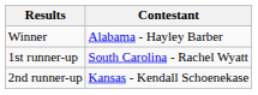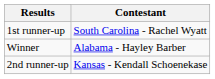rows swapped: Winner <-> 1st runner-up
